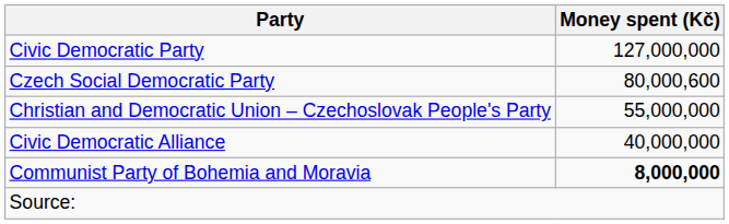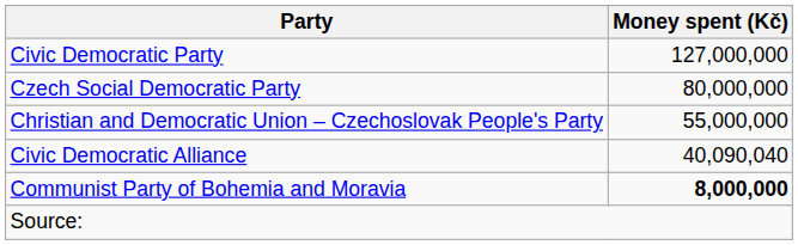Czech Social Democratic Party | Money spent (Kč): 80,000,600 -> 80,000,000
Civic Democratic Alliance | Money spent (Kč): 40,000,000 -> 40,090,040
